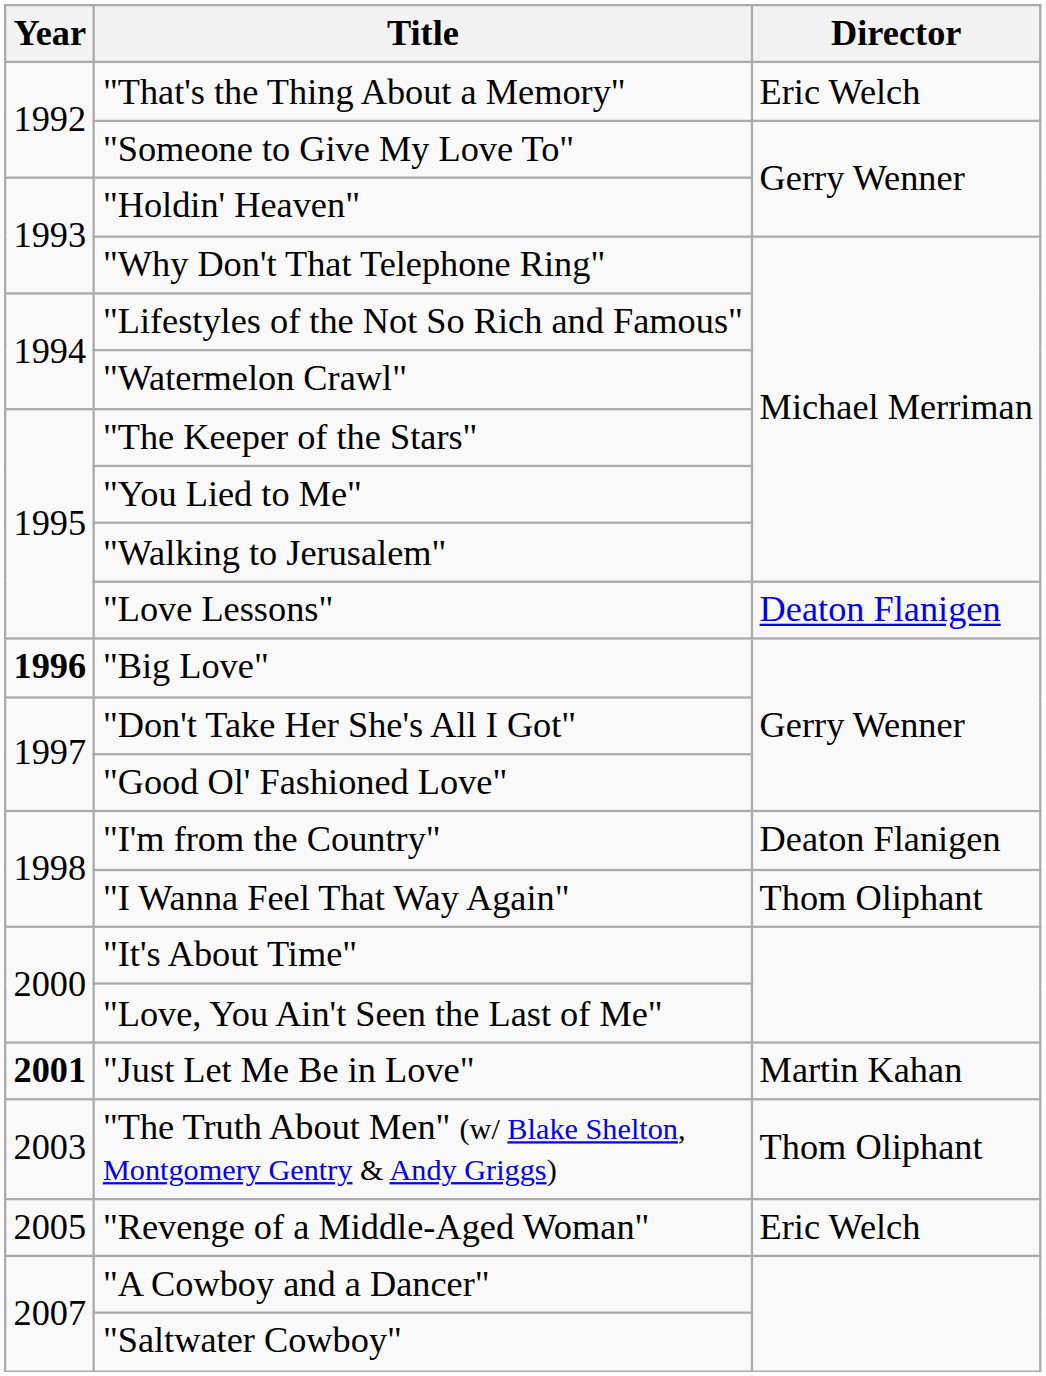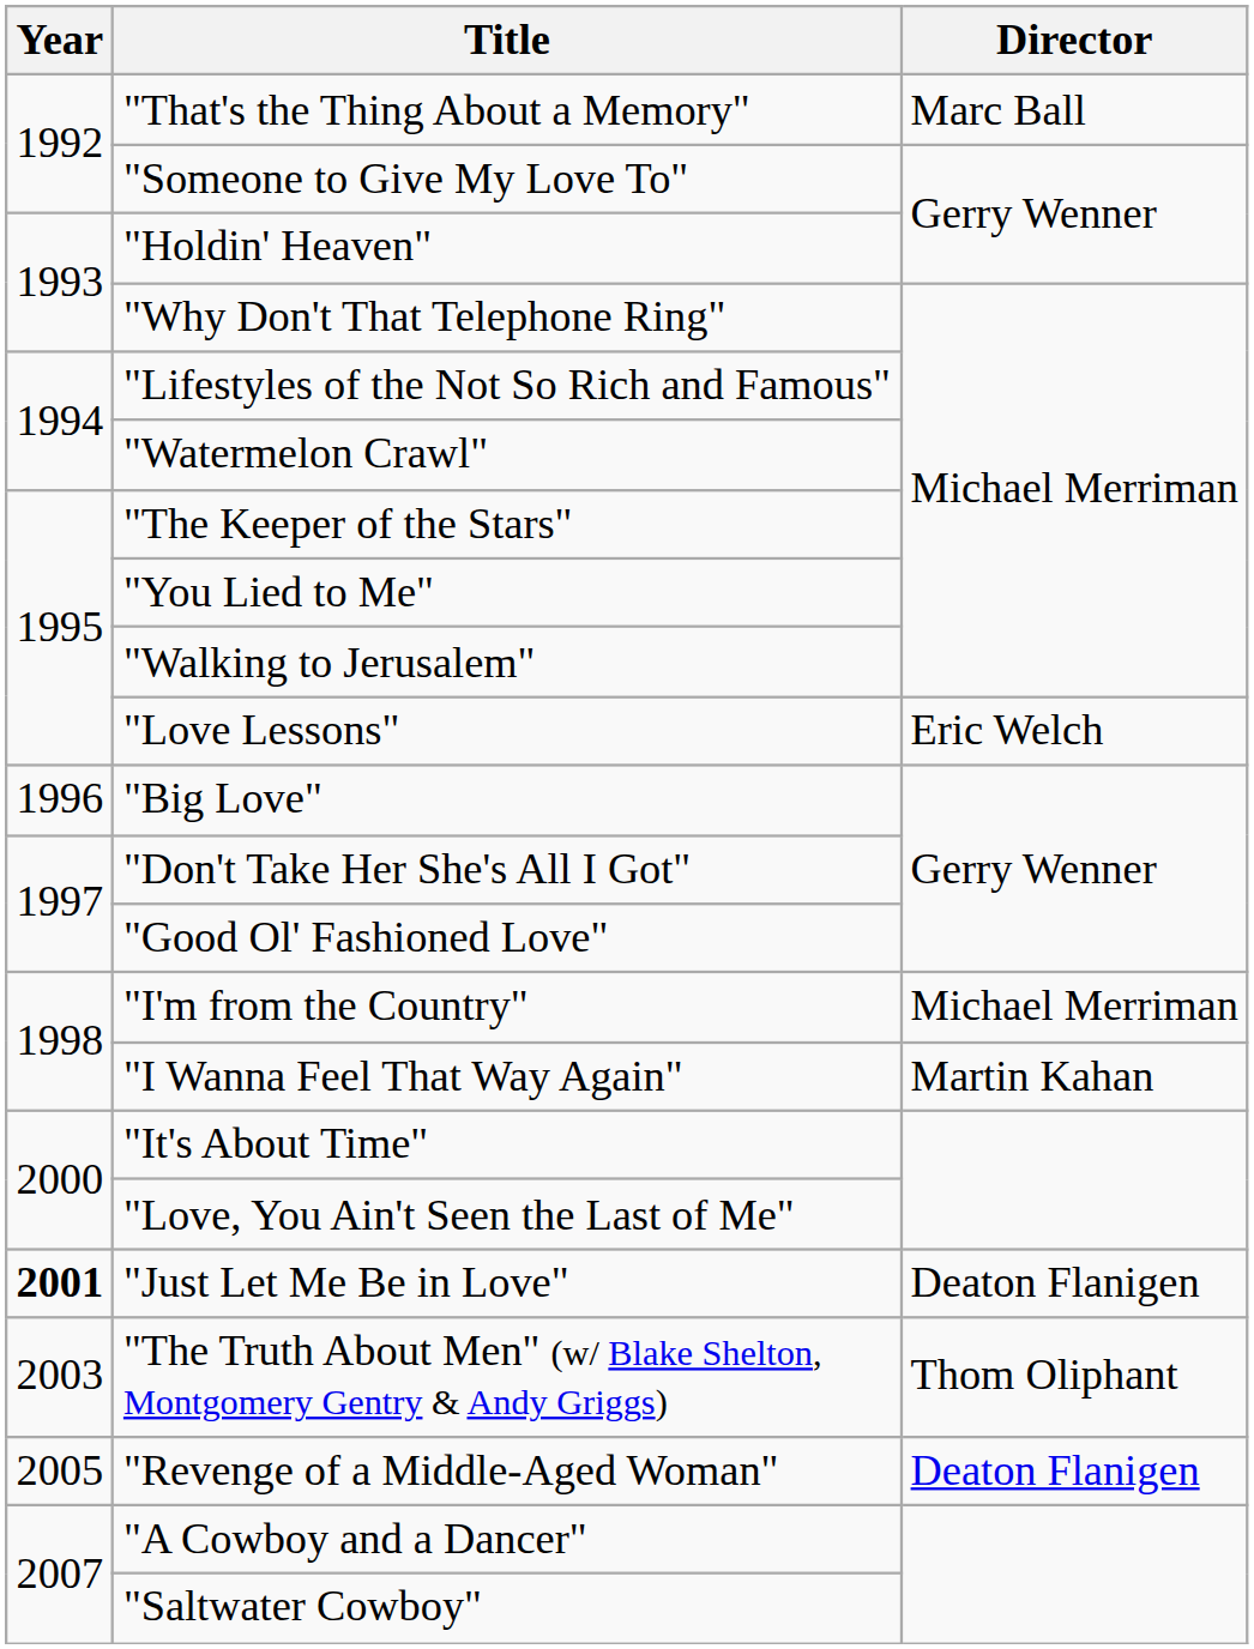"That's the Thing About a Memory" | Director: Eric Welch -> Marc Ball
"Love Lessons" | Director: Deaton Flanigen -> Eric Welch
"Big Love" | Year: bold -> normal
"I'm from the Country" | Director: Deaton Flanigen -> Michael Merriman
"I Wanna Feel That Way Again" | Director: Thom Oliphant -> Martin Kahan
"Just Let Me Be in Love" | Director: Martin Kahan -> Deaton Flanigen
"Revenge of a Middle-Aged Woman" | Director: Eric Welch -> Deaton Flanigen
